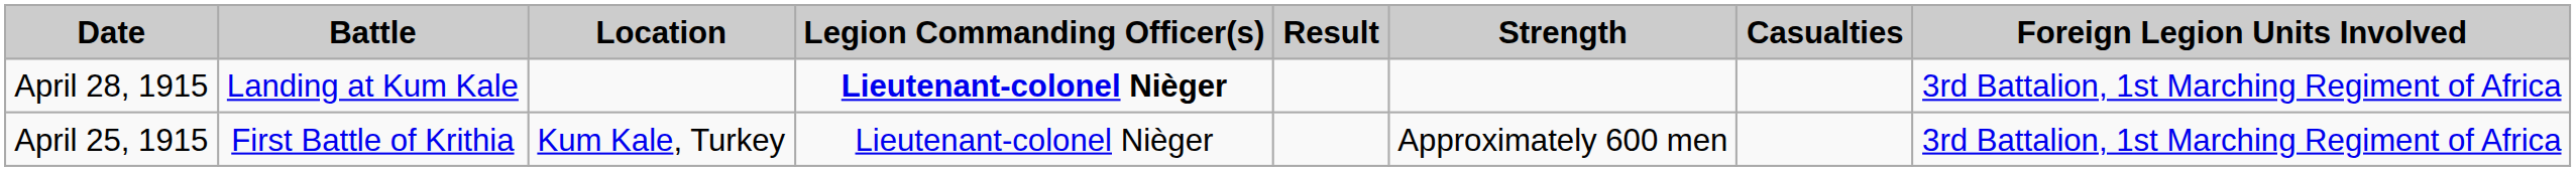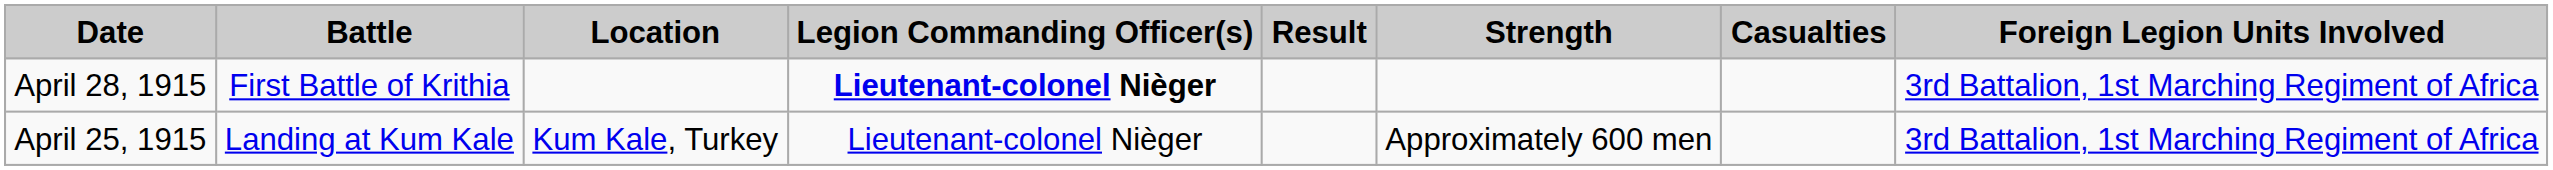April 28, 1915 | Battle: Landing at Kum Kale -> First Battle of Krithia
April 25, 1915 | Battle: First Battle of Krithia -> Landing at Kum Kale
